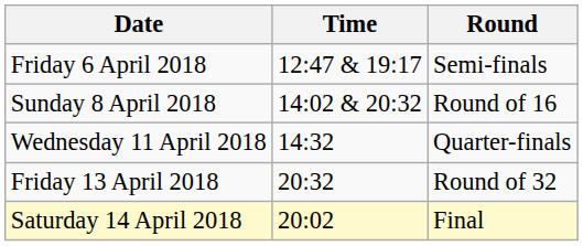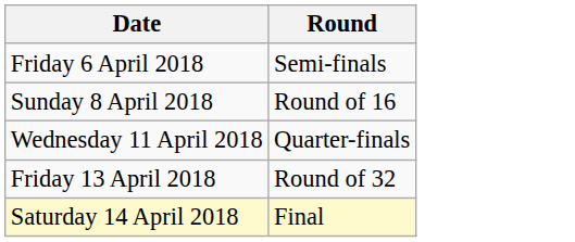- column: Time | 12:47 & 19:17 | 14:02 & 20:32 | 14:32 | 20:32 | 20:02
